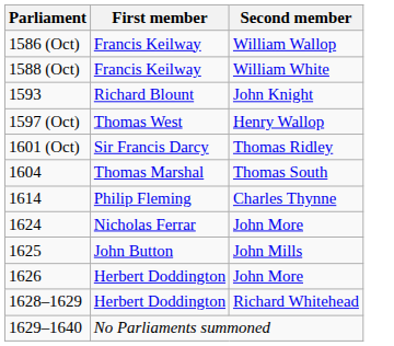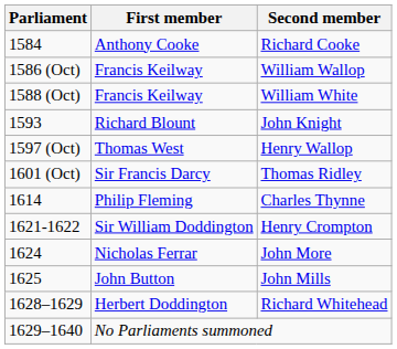+ row: 1584 | Anthony Cooke | Richard Cooke
- row: 1604 | Thomas Marshal | Thomas South
+ row: 1621-1622 | Sir William Doddington | Henry Crompton
- row: 1626 | Herbert Doddington | John More
